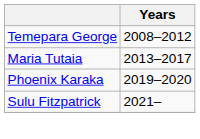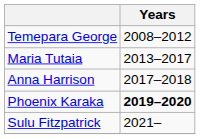+ row: Anna Harrison | 2017–2018
Phoenix Karaka | Years: normal -> bold
